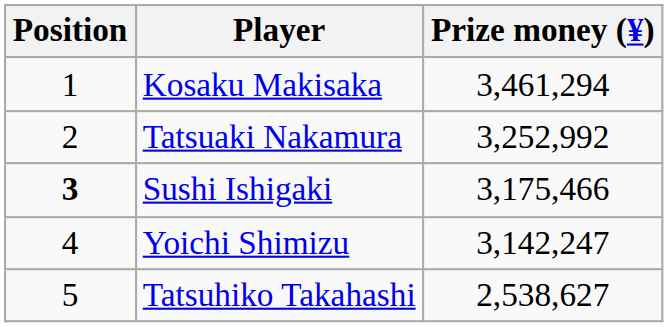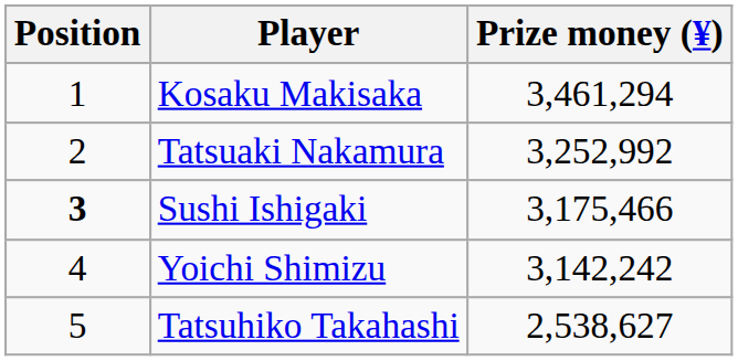Yoichi Shimizu | Prize money (¥): 3,142,247 -> 3,142,242
